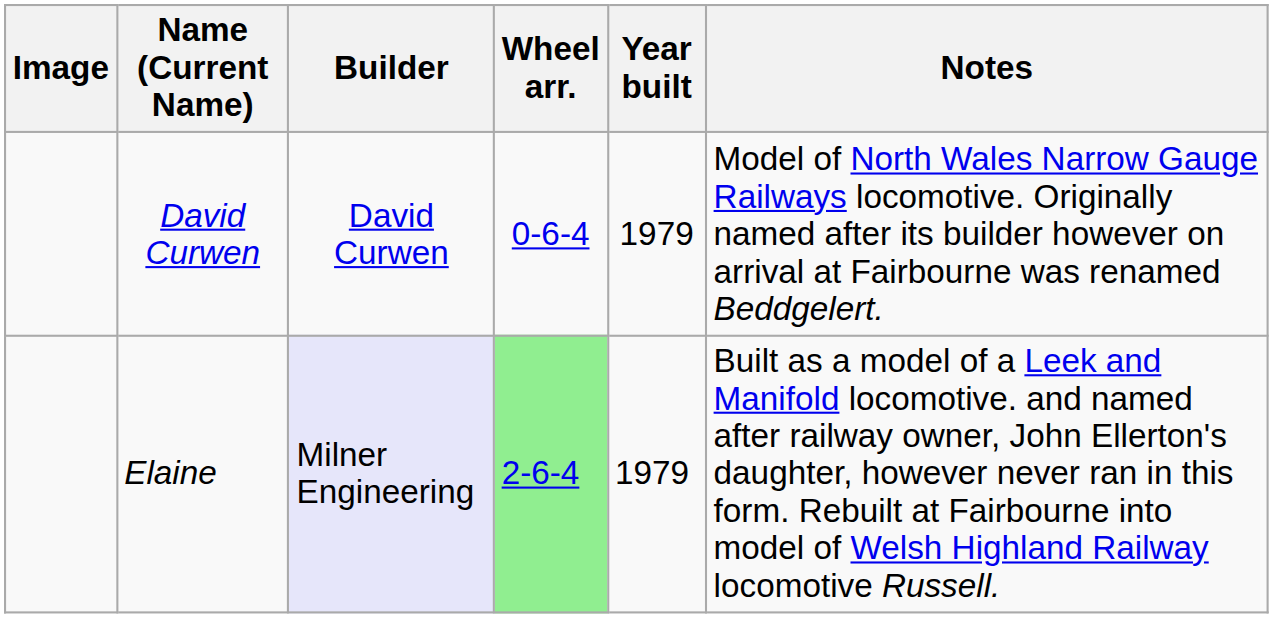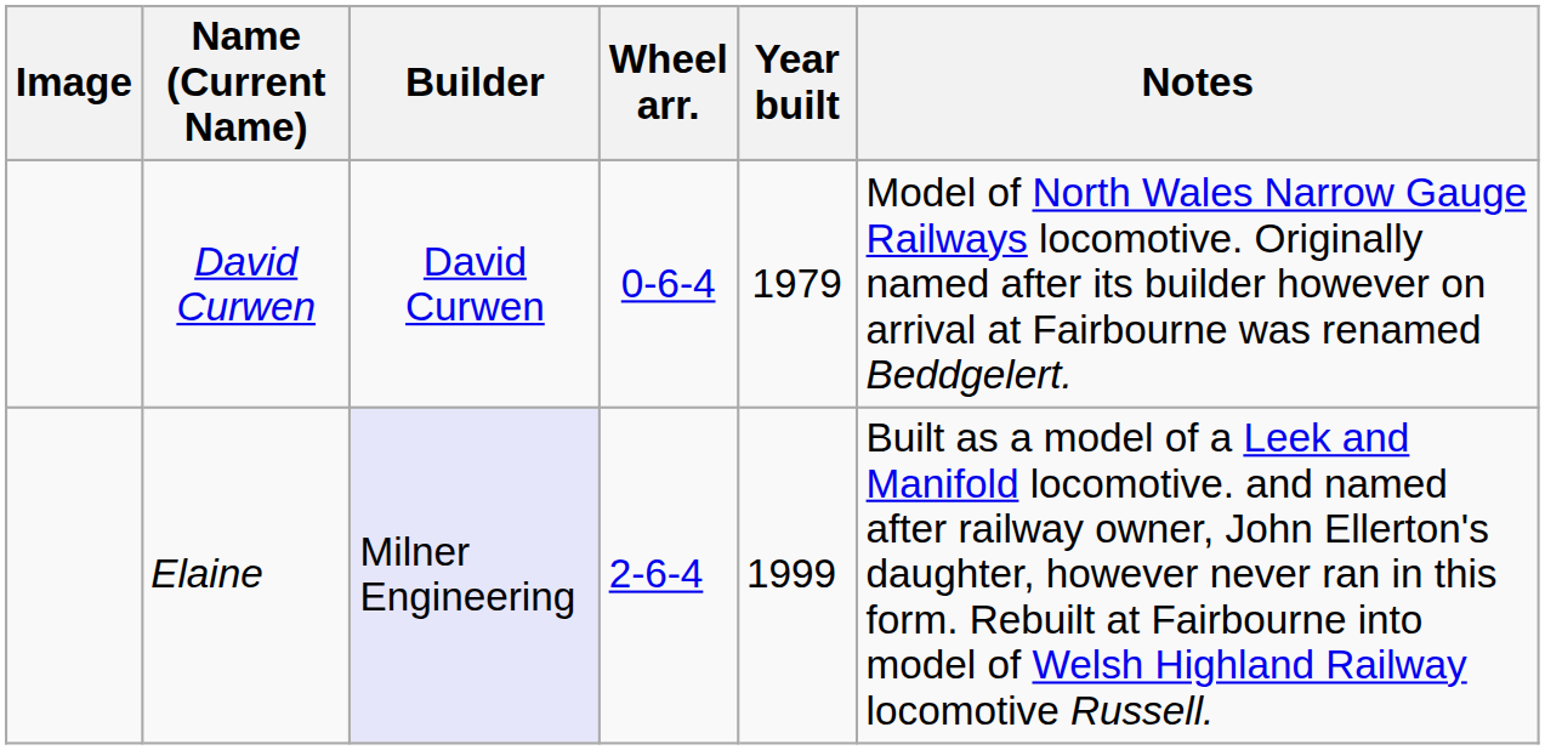Elaine | Wheel arr.: lightgreen background -> no background
Elaine | Year built: 1979 -> 1999
